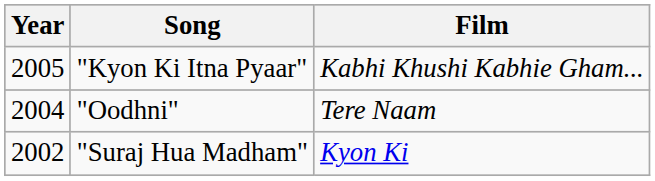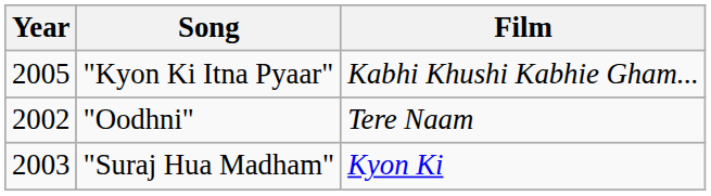"Oodhni" | Year: 2004 -> 2002
"Suraj Hua Madham" | Year: 2002 -> 2003
